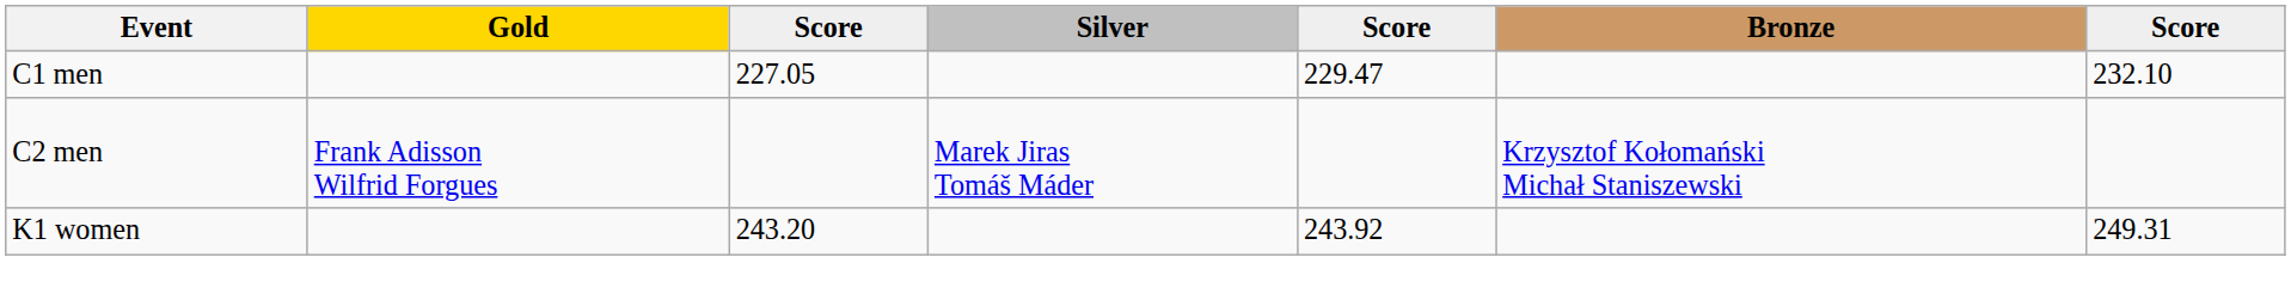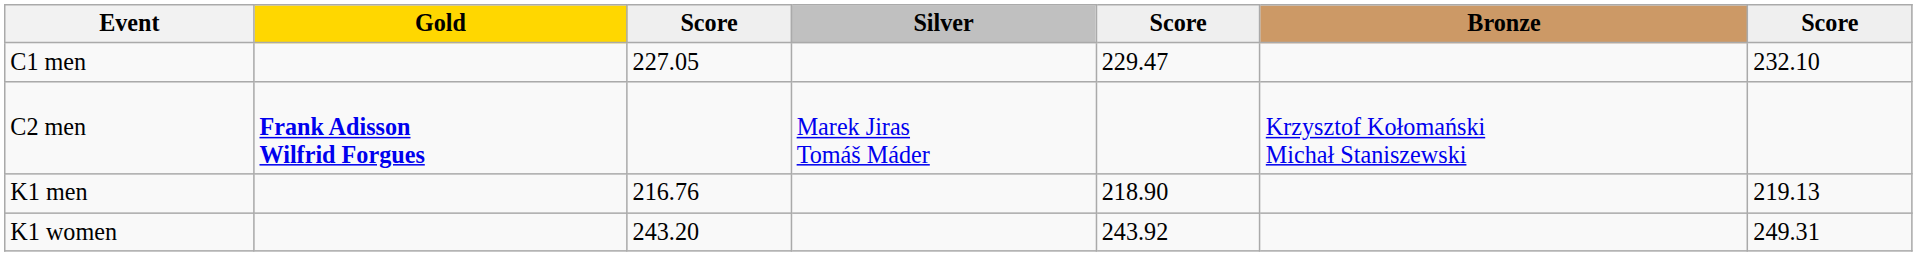C2 men | Gold: normal -> bold
+ row: K1 men | 216.76 | 218.90 | 219.13
